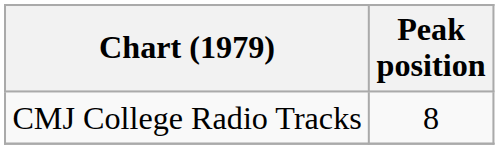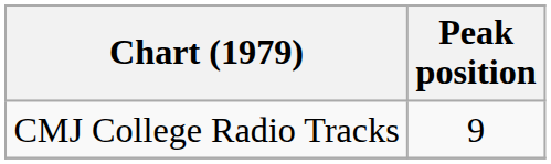CMJ College Radio Tracks | Peak position: 8 -> 9
